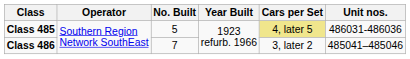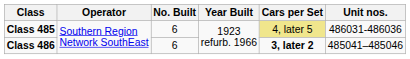Class 485 | No. Built: 5 -> 6
Class 486 | No. Built: 7 -> 6
Class 486 | Cars per Set: normal -> bold
